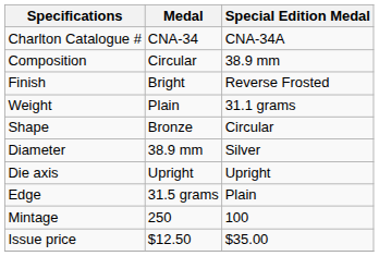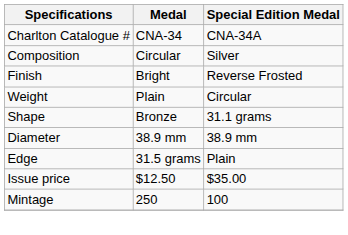Composition | Special Edition Medal: 38.9 mm -> Silver
Weight | Special Edition Medal: 31.1 grams -> Circular
Shape | Special Edition Medal: Circular -> 31.1 grams
Diameter | Special Edition Medal: Silver -> 38.9 mm
- row: Die axis | Upright | Upright
rows swapped: Issue price <-> Mintage
